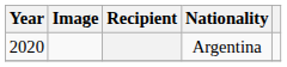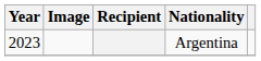Argentina | Year: 2020 -> 2023
